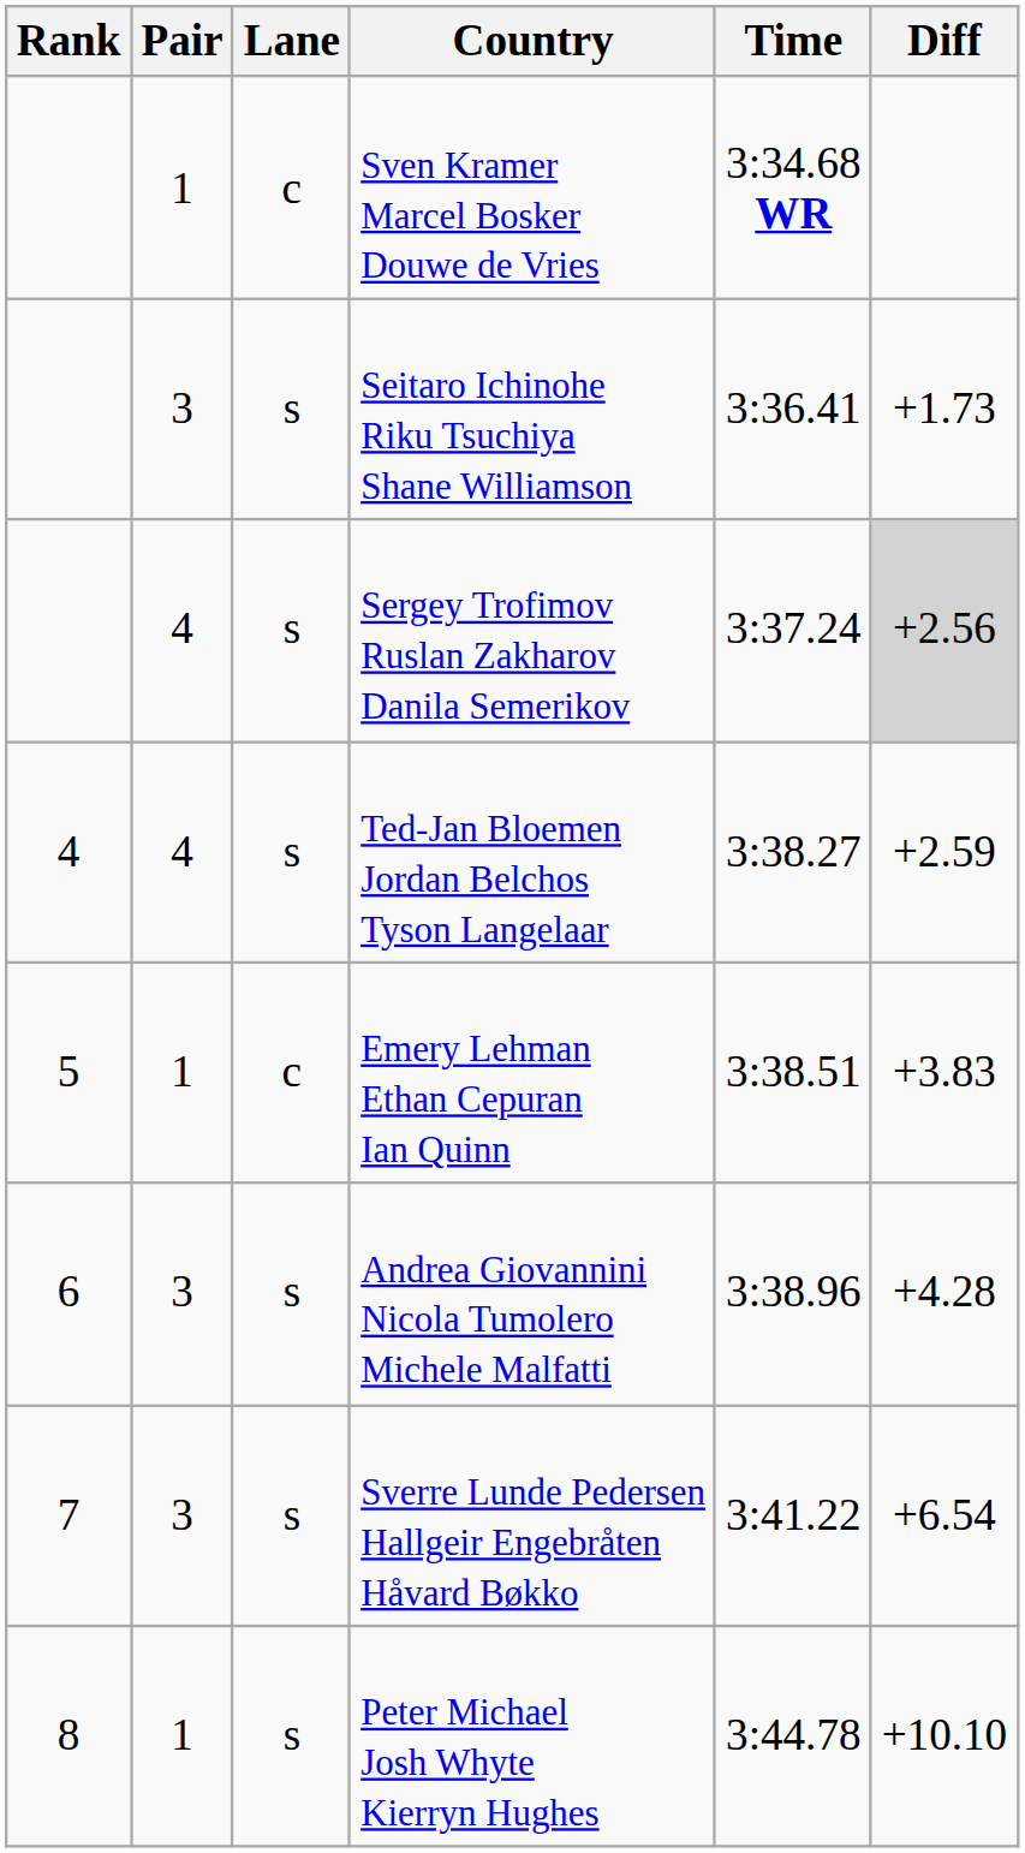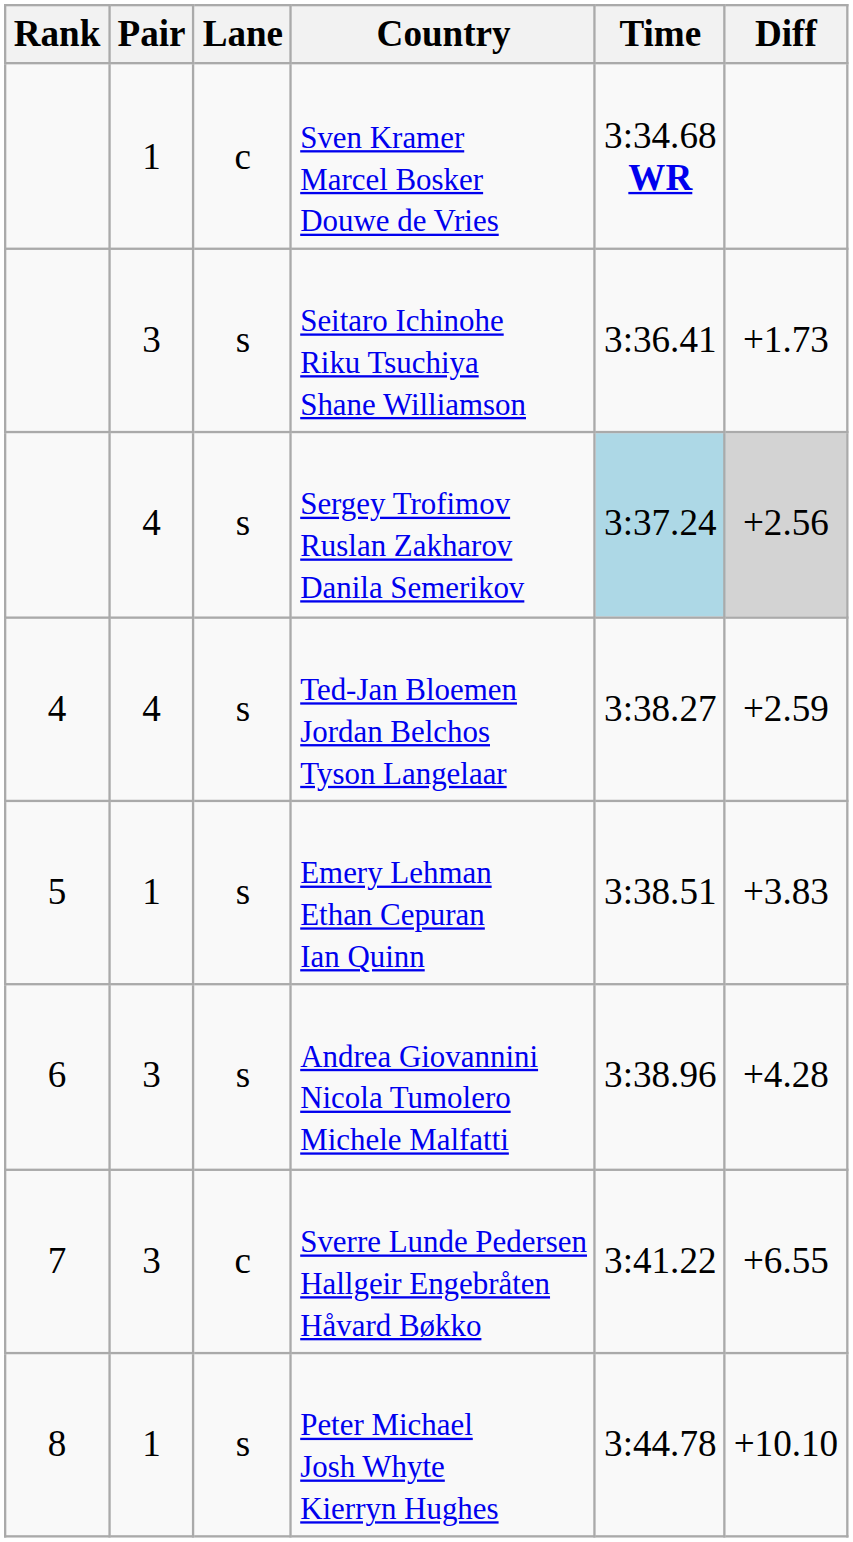Sergey Trofimov Ruslan Zakharov Danila Semerikov | Time: no background -> lightblue background
Emery Lehman Ethan Cepuran Ian Quinn | Lane: c -> s
Sverre Lunde Pedersen Hallgeir Engebråten Håvard Bøkko | Lane: s -> c
Sverre Lunde Pedersen Hallgeir Engebråten Håvard Bøkko | Diff: +6.54 -> +6.55
